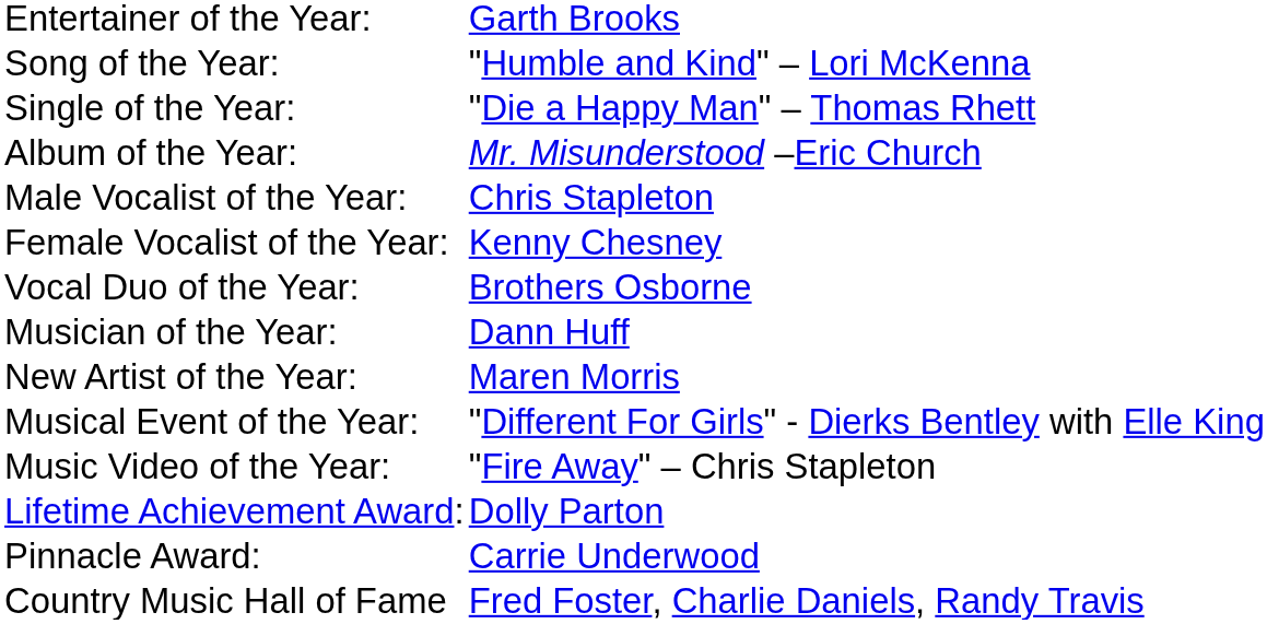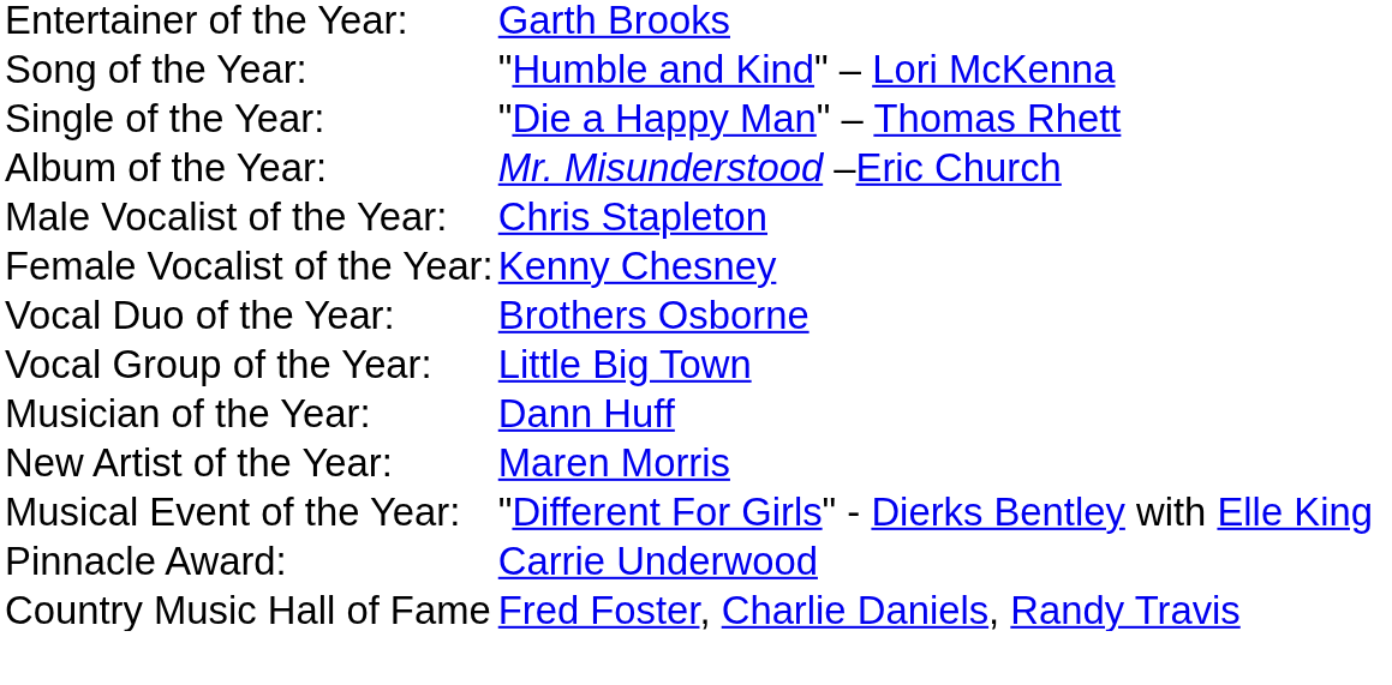+ row: Vocal Group of the Year: | Little Big Town
- row: Music Video of the Year: | "Fire Away" – Chris Stapleton
- row: Lifetime Achievement Award: | Dolly Parton
